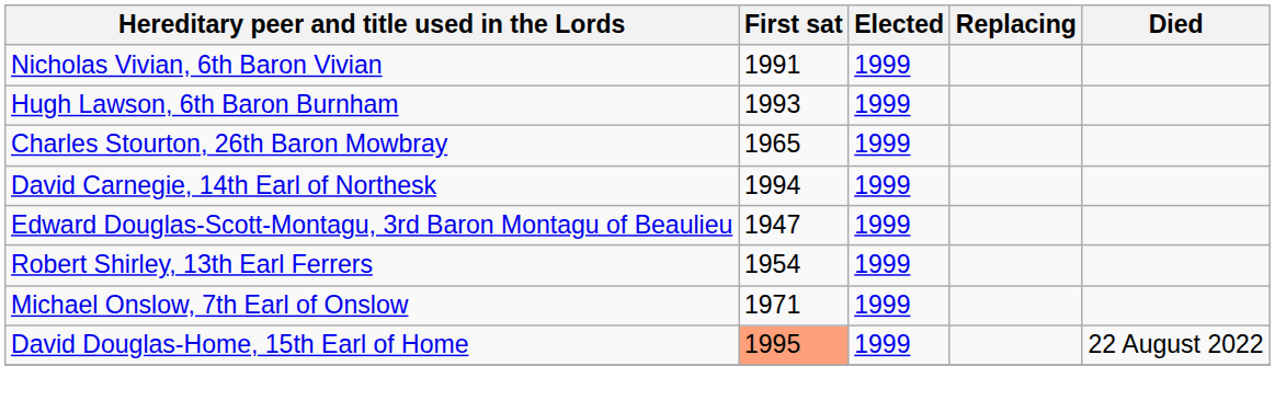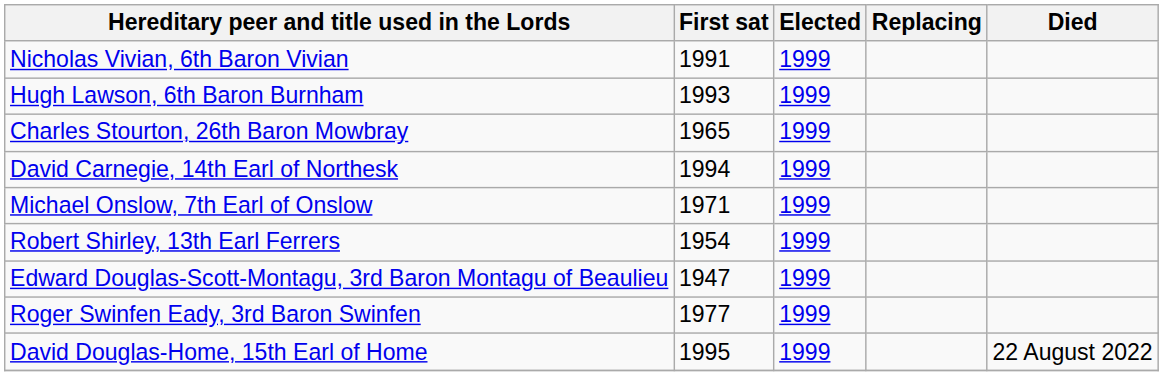rows swapped: Michael Onslow, 7th Earl of Onslow <-> Edward Douglas-Scott-Montagu, 3rd Baron Montagu of Beaulieu
+ row: Roger Swinfen Eady, 3rd Baron Swinfen | 1977 | 1999
David Douglas-Home, 15th Earl of Home | First sat: lightsalmon background -> no background
